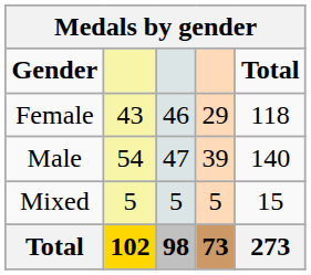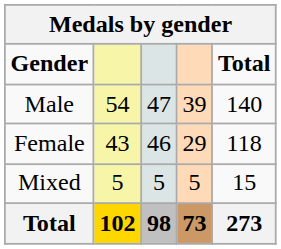rows swapped: Male <-> Female
